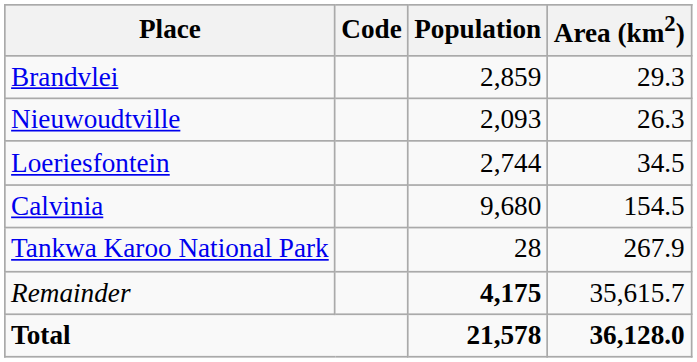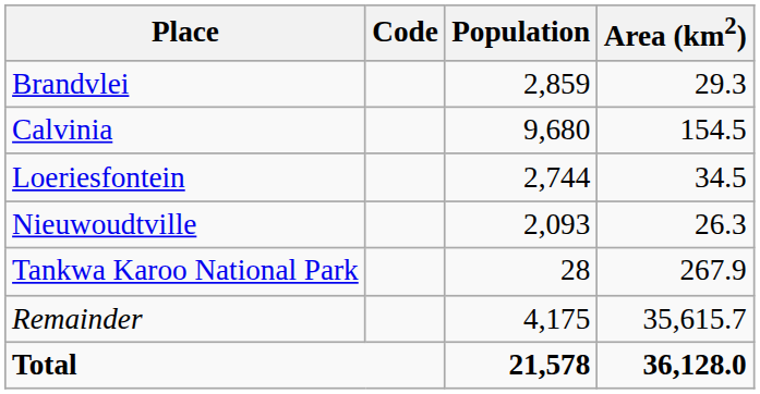rows swapped: Calvinia <-> Nieuwoudtville
Remainder | Population: bold -> normal
